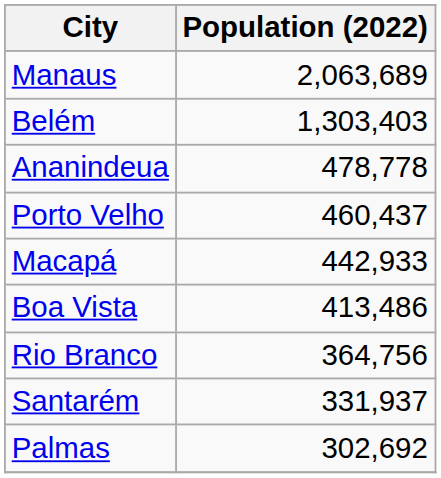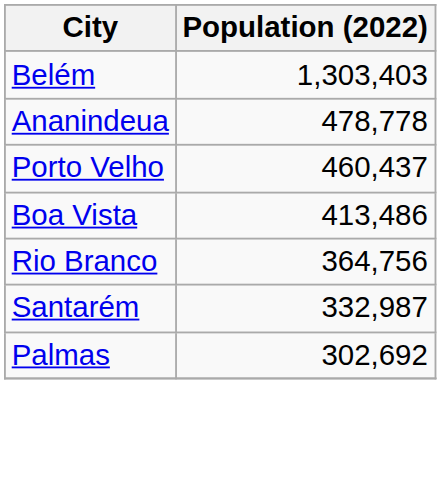- row: Manaus | 2,063,689
- row: Macapá | 442,933
Santarém | Population (2022): 331,937 -> 332,987
